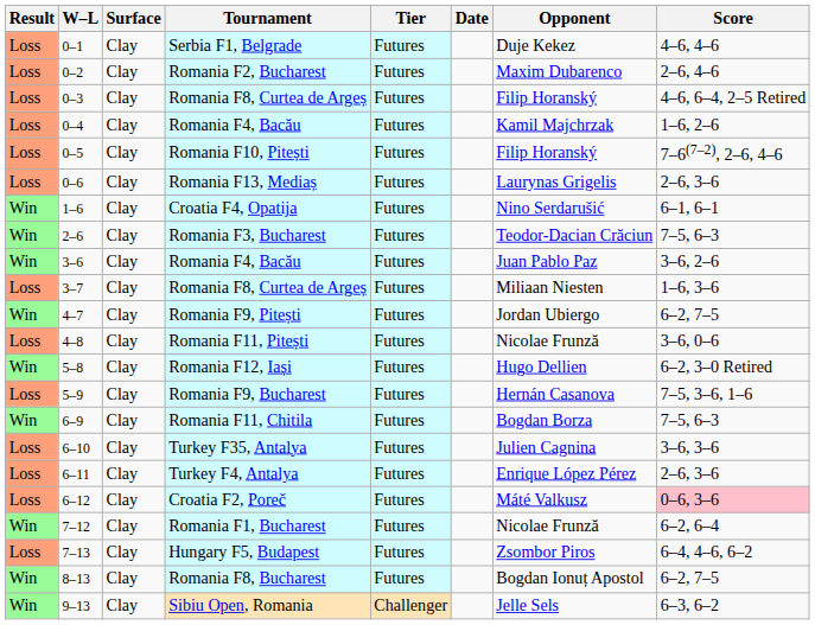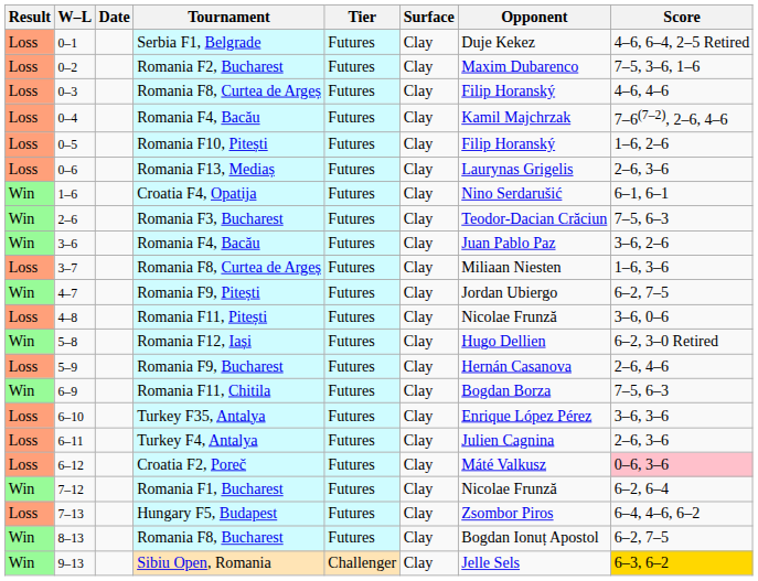columns swapped: Date <-> Surface
Serbia F1, Belgrade | Score: 4–6, 4–6 -> 4–6, 6–4, 2–5 Retired
Romania F2, Bucharest | Score: 2–6, 4–6 -> 7–5, 3–6, 1–6
0–3 / Romania F8, Curtea de Argeș | Score: 4–6, 6–4, 2–5 Retired -> 4–6, 4–6
0–4 / Romania F4, Bacău | Score: 1–6, 2–6 -> 7–6(7–2), 2–6, 4–6
Romania F10, Pitești | Score: 7–6(7–2), 2–6, 4–6 -> 1–6, 2–6
Romania F9, Bucharest | Score: 7–5, 3–6, 1–6 -> 2–6, 4–6
Turkey F35, Antalya | Opponent: Julien Cagnina -> Enrique López Pérez
Turkey F4, Antalya | Opponent: Enrique López Pérez -> Julien Cagnina
Sibiu Open, Romania | Score: no background -> gold background
